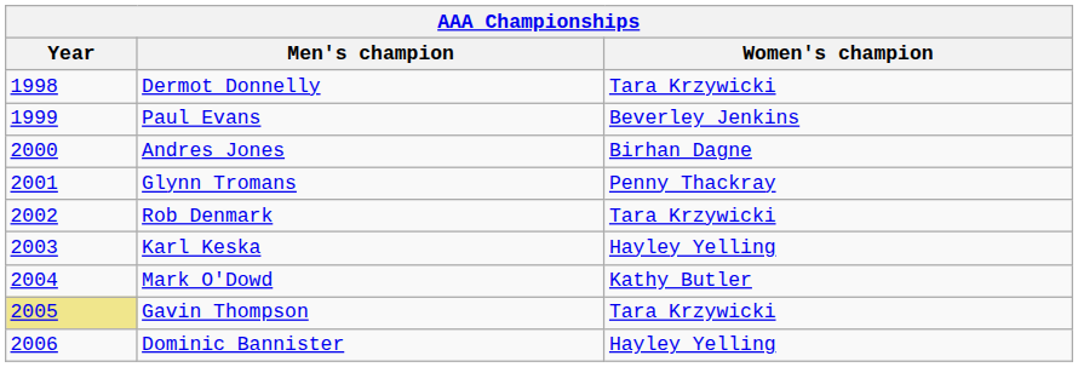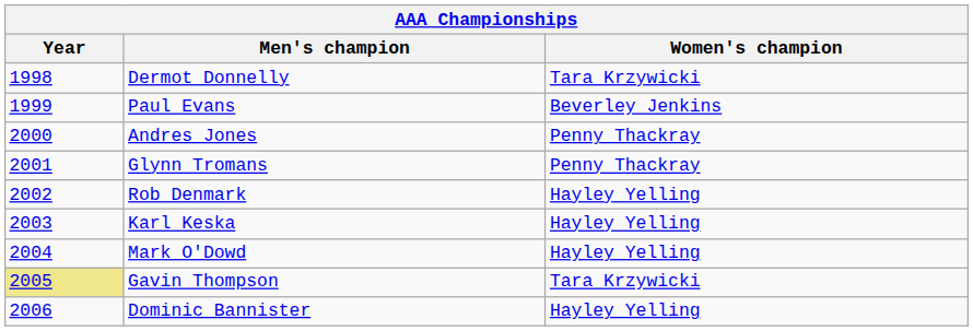Andres Jones | Women's champion: Birhan Dagne -> Penny Thackray
Rob Denmark | Women's champion: Tara Krzywicki -> Hayley Yelling
Mark O'Dowd | Women's champion: Kathy Butler -> Hayley Yelling
